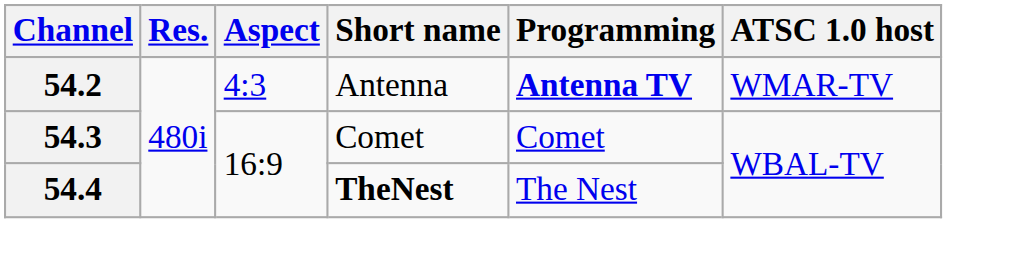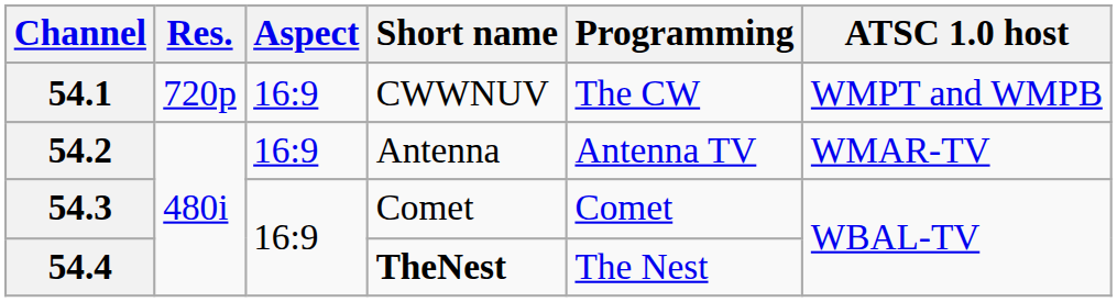+ row: 54.1 | 720p | 16:9 | CWWNUV | The CW | WMPT and WMPB
54.2 | Aspect: 4:3 -> 16:9
54.2 | Programming: bold -> normal
